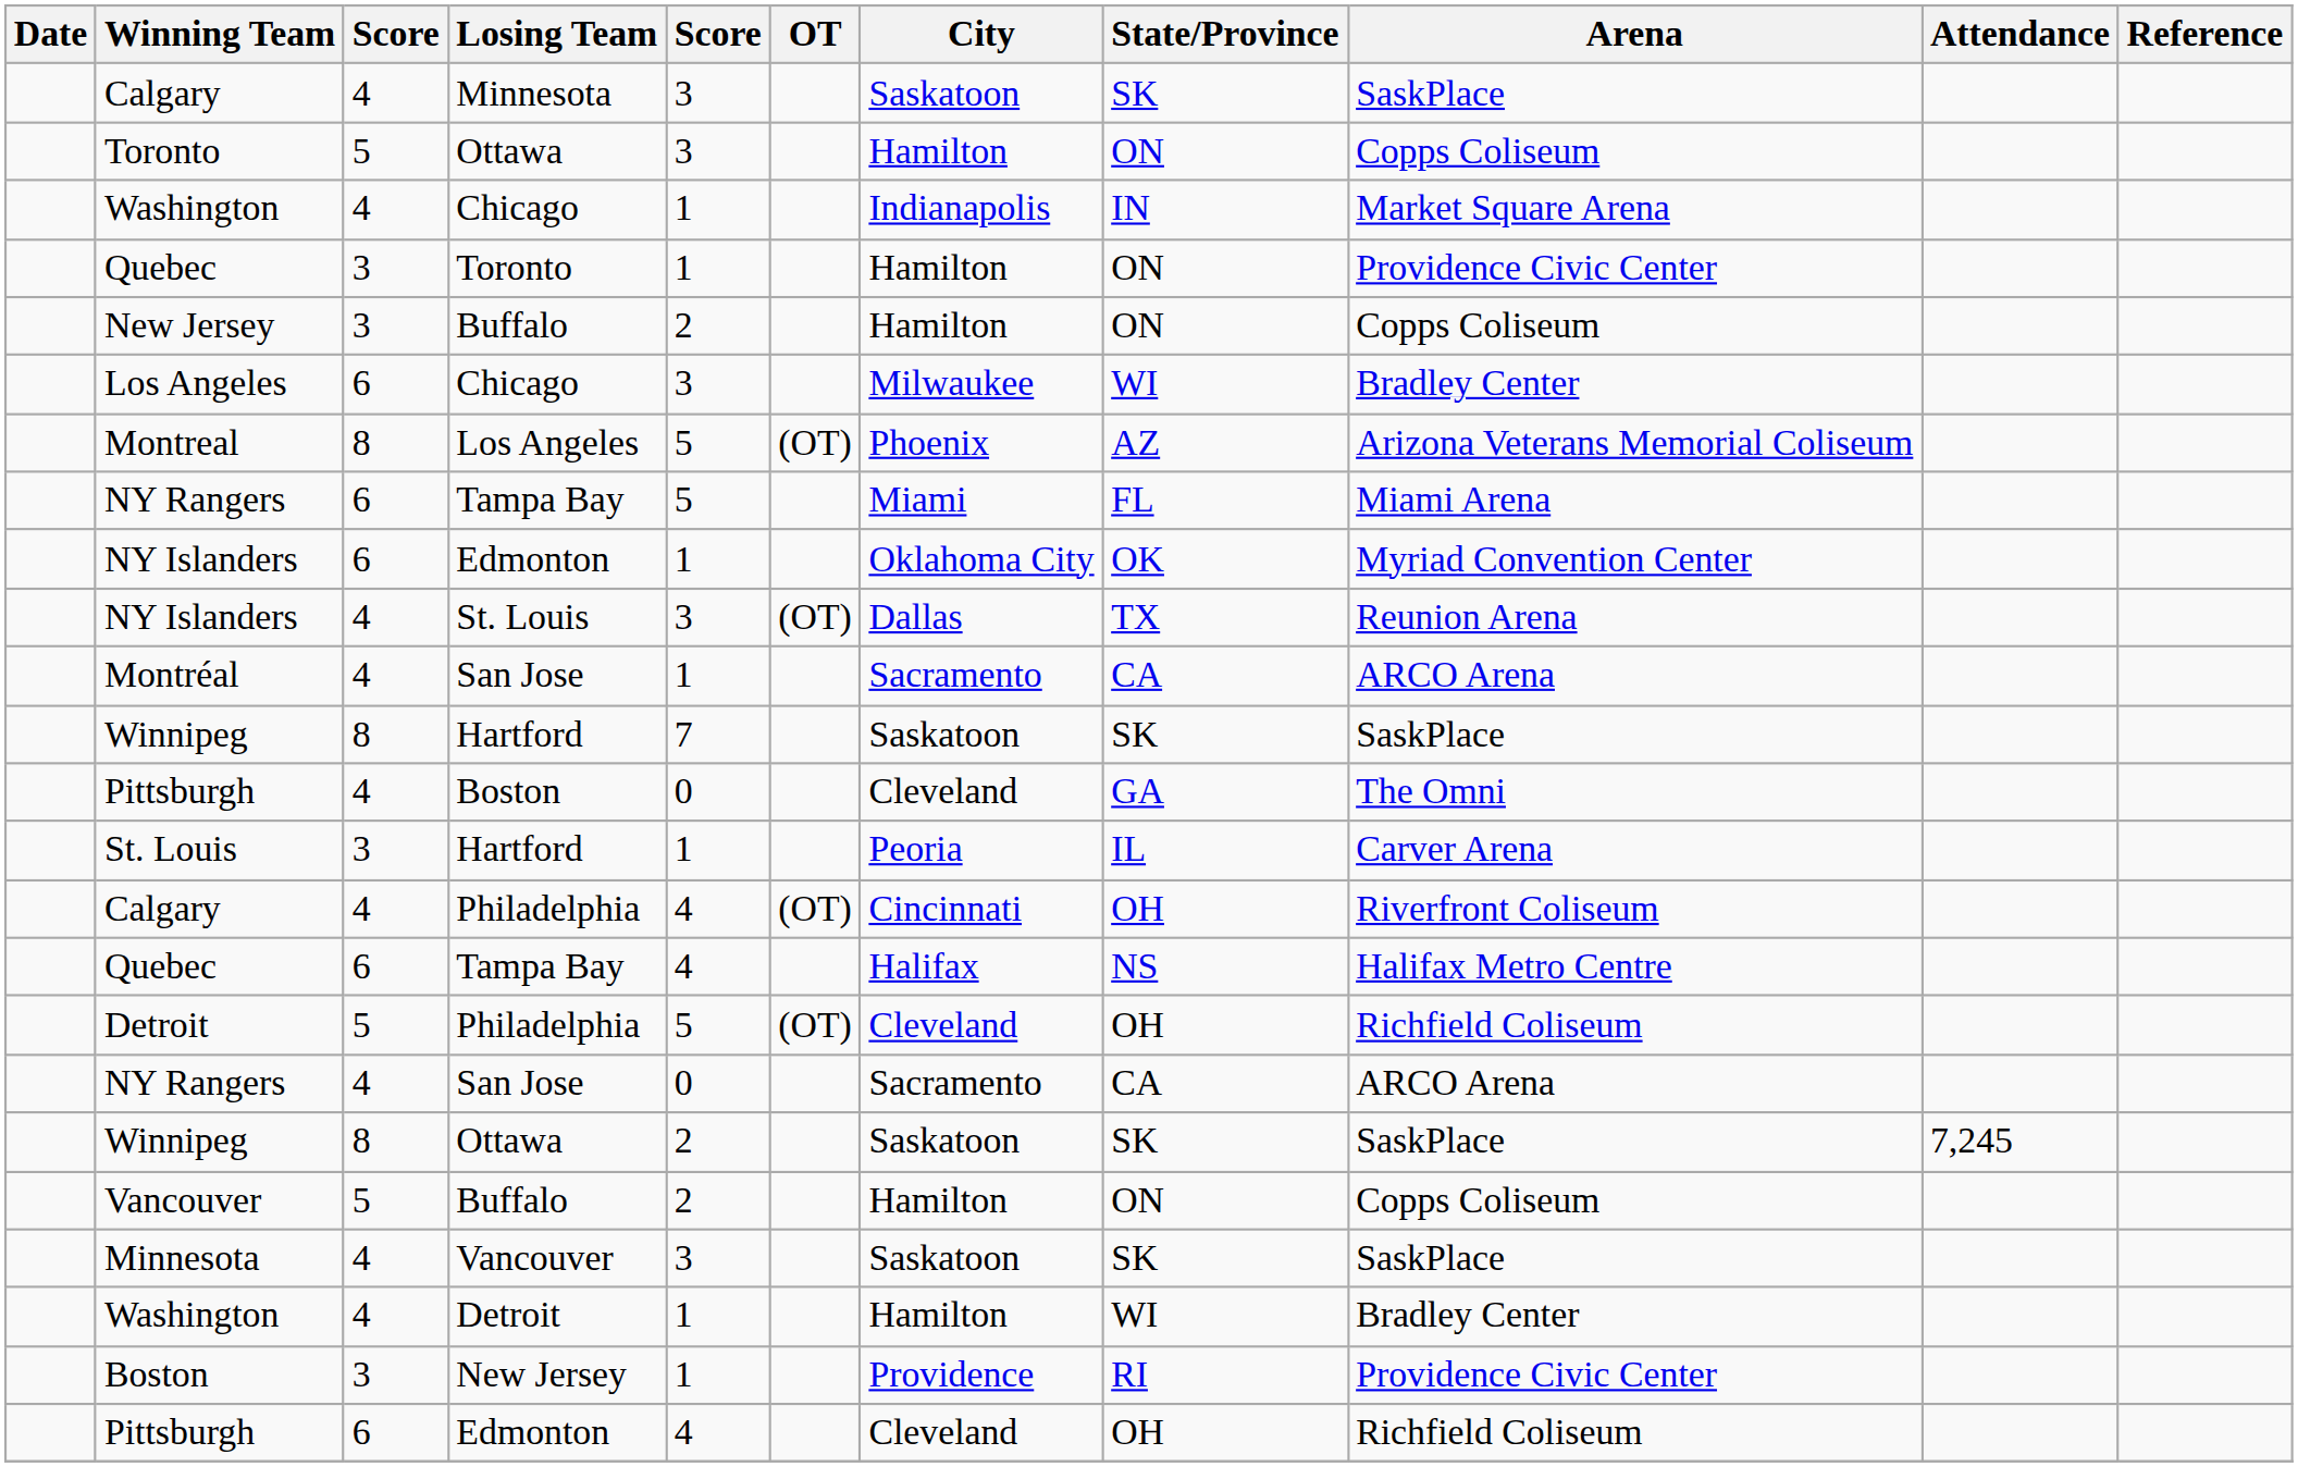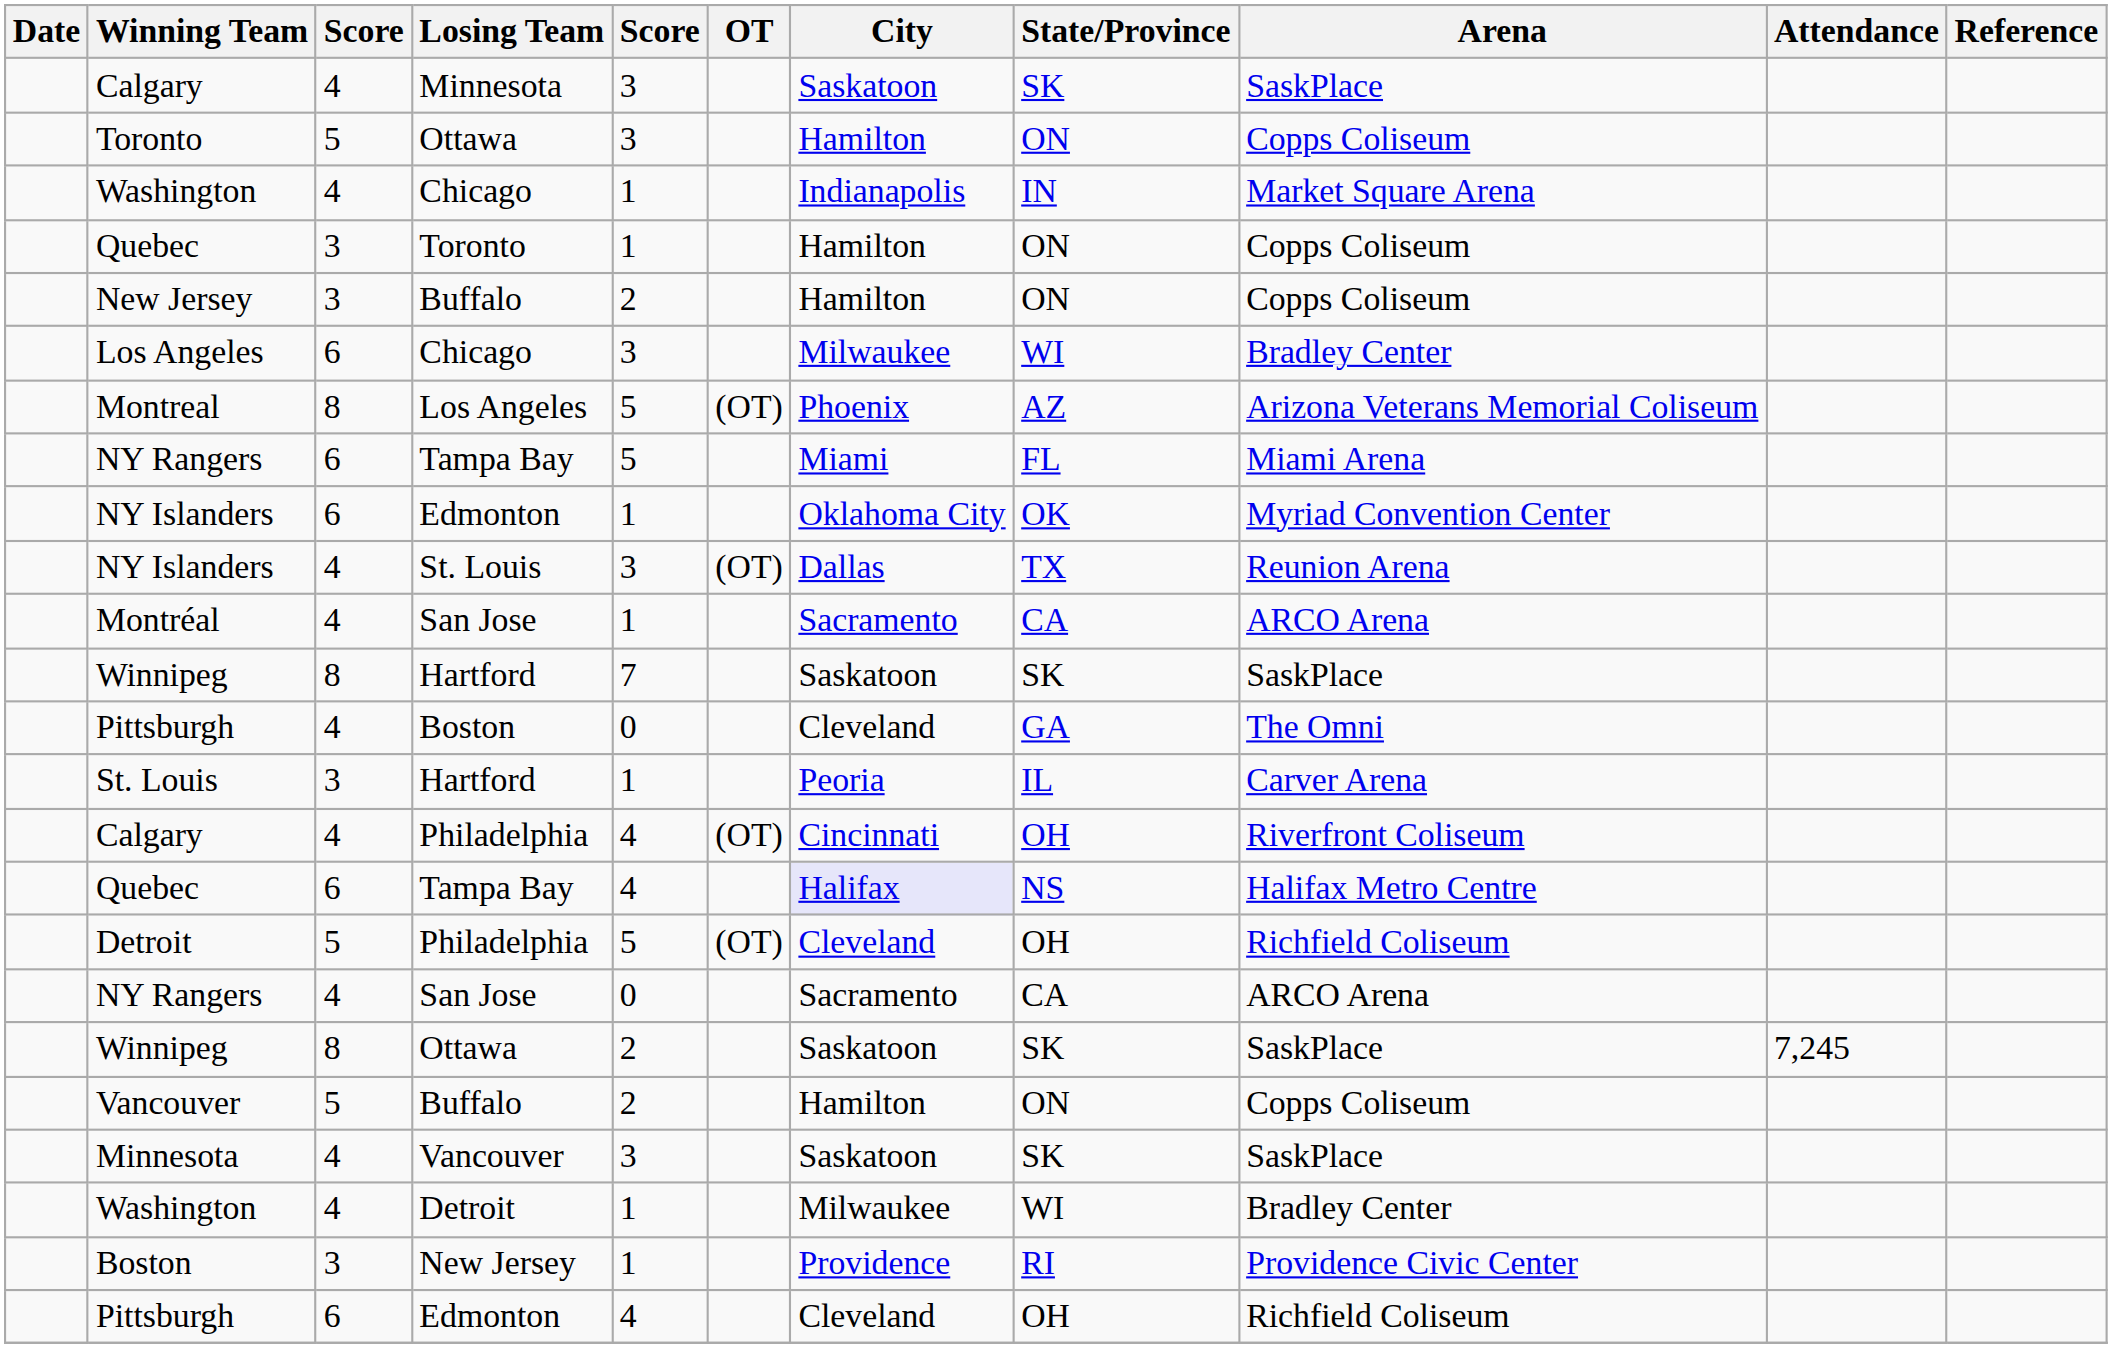Quebec / Toronto | Arena: Providence Civic Center -> Copps Coliseum
Quebec / Tampa Bay | City: no background -> lavender background
Washington / Detroit | City: Hamilton -> Milwaukee
